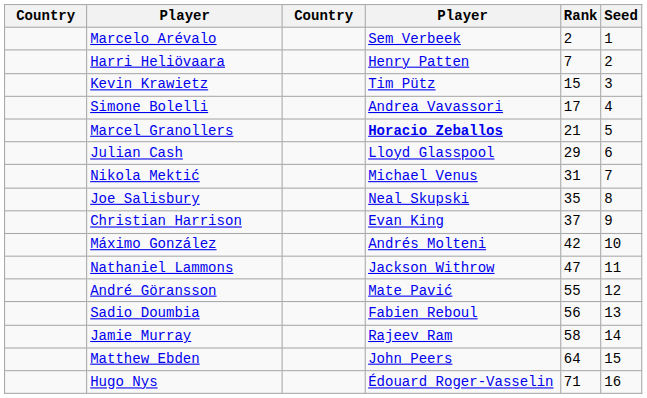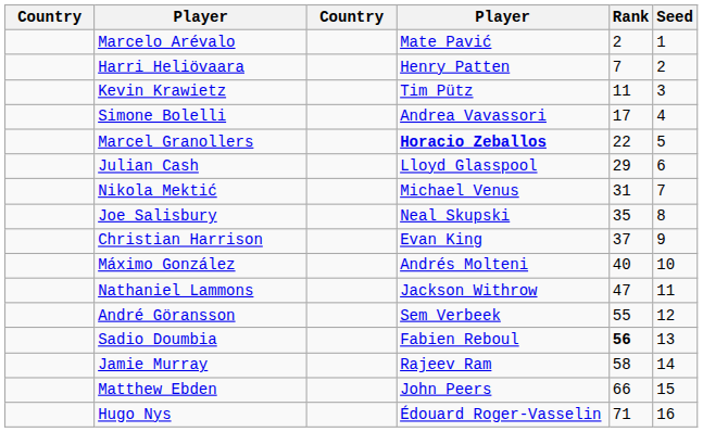Marcelo Arévalo | column 4: Sem Verbeek -> Mate Pavić
Kevin Krawietz | Rank: 15 -> 11
Marcel Granollers | Rank: 21 -> 22
Máximo González | Rank: 42 -> 40
André Göransson | column 4: Mate Pavić -> Sem Verbeek
Sadio Doumbia | Rank: normal -> bold
Matthew Ebden | Rank: 64 -> 66
